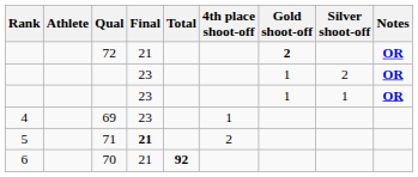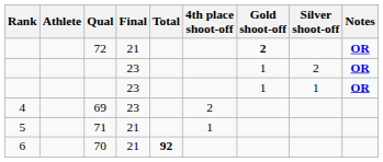69 | 4th place shoot-off: 1 -> 2
71 | Final: bold -> normal
71 | 4th place shoot-off: 2 -> 1
